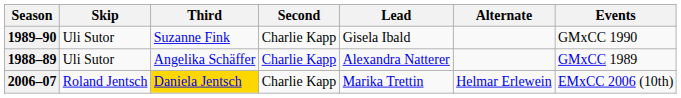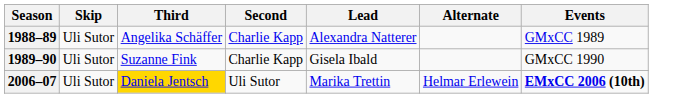rows swapped: 1988–89 <-> 1989–90
2006–07 | Skip: Roland Jentsch -> Uli Sutor
2006–07 | Second: Charlie Kapp -> Uli Sutor
2006–07 | Events: normal -> bold
